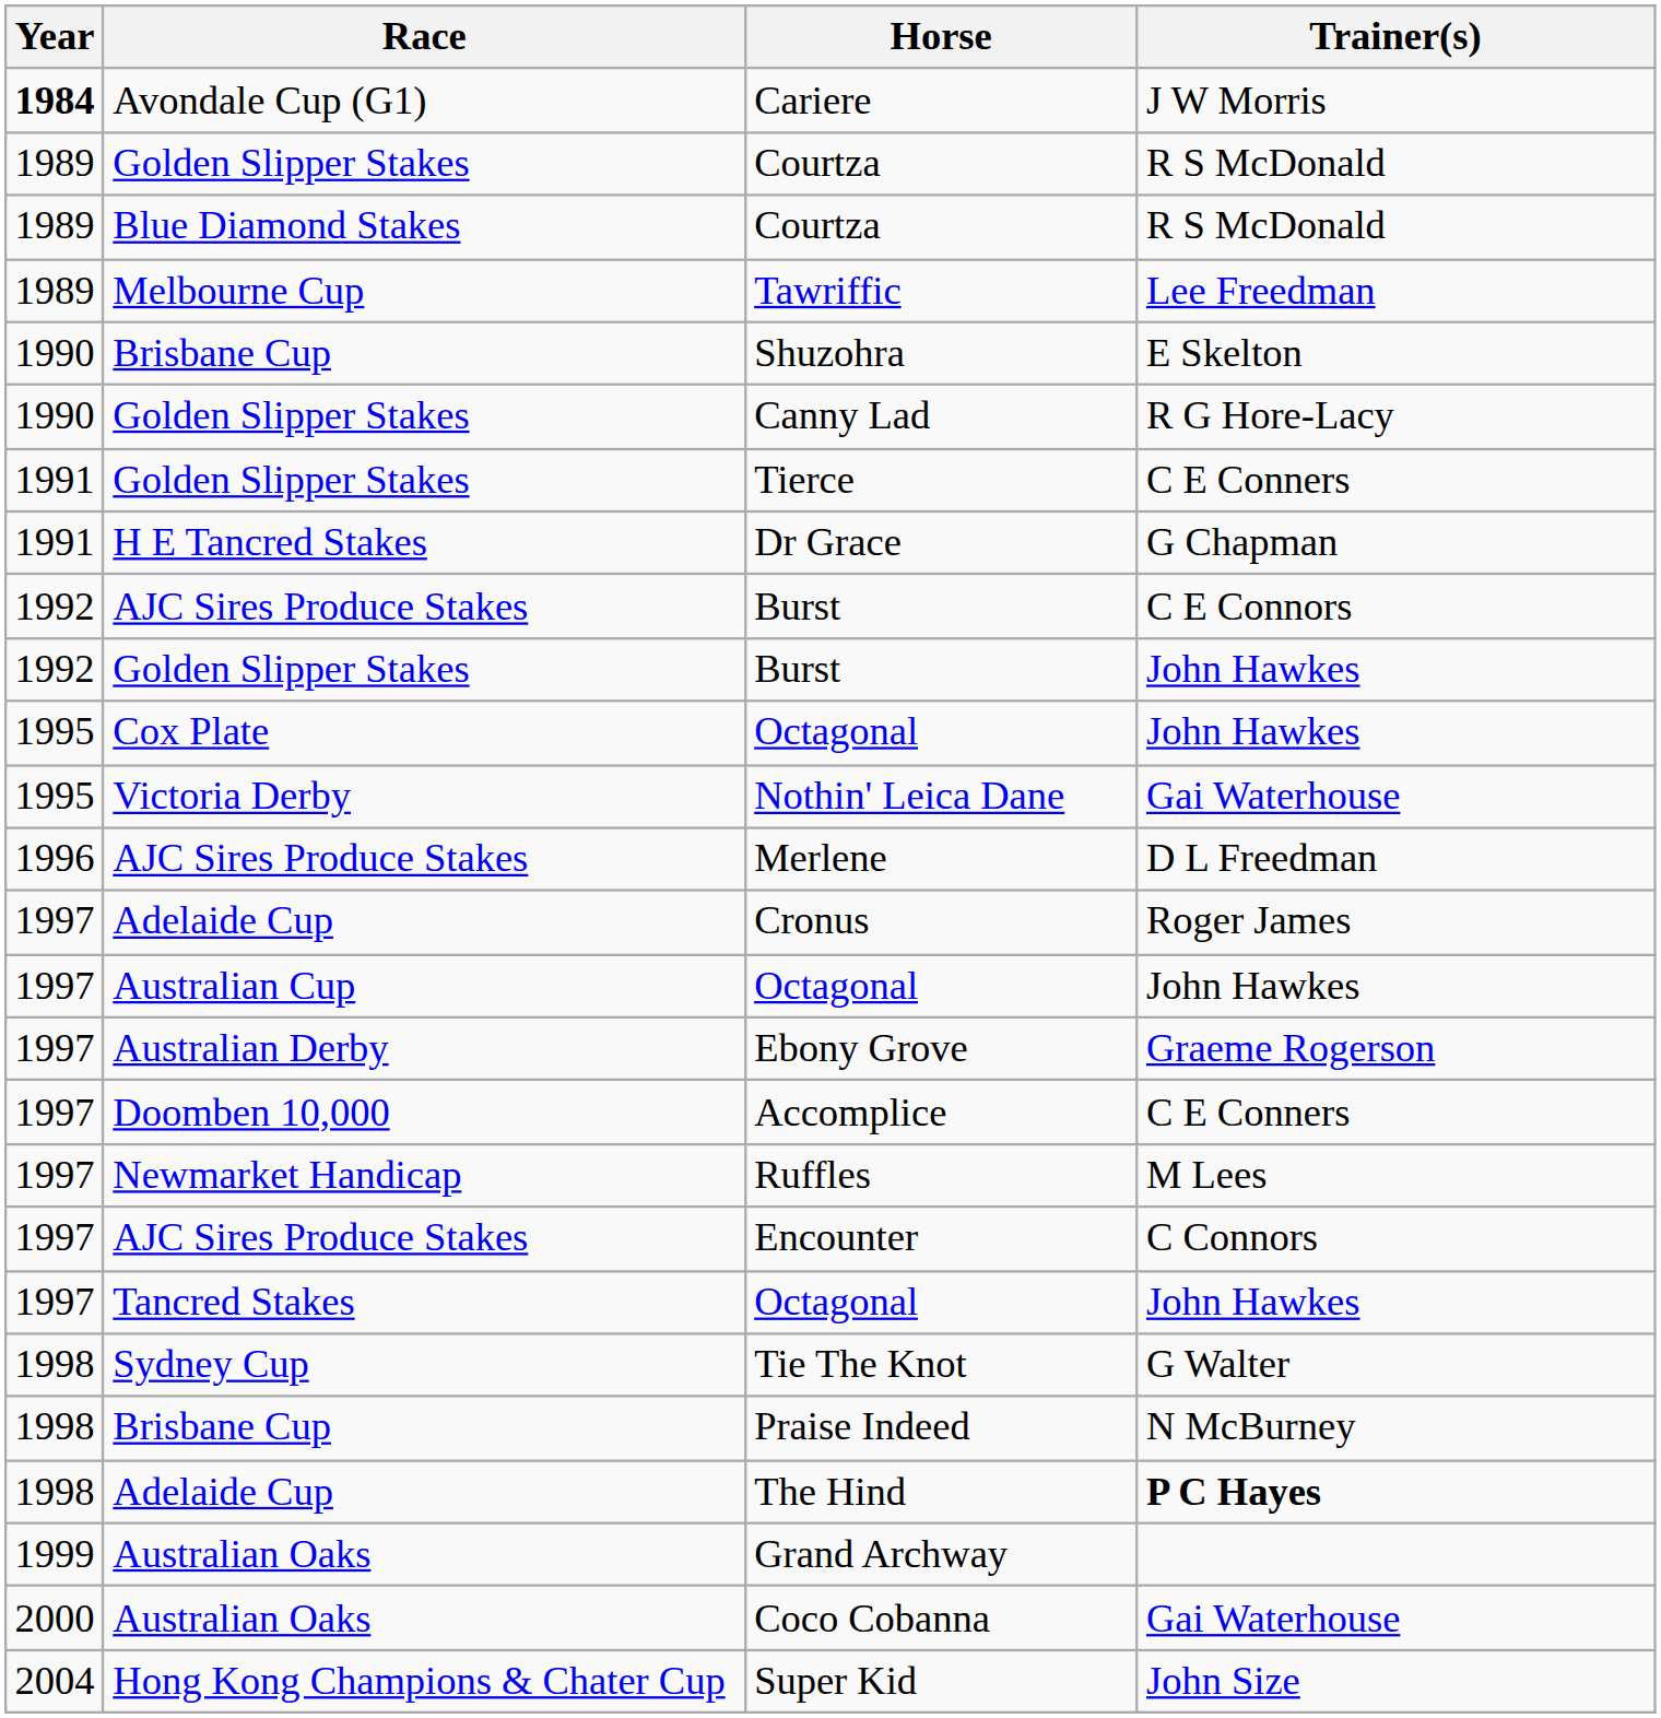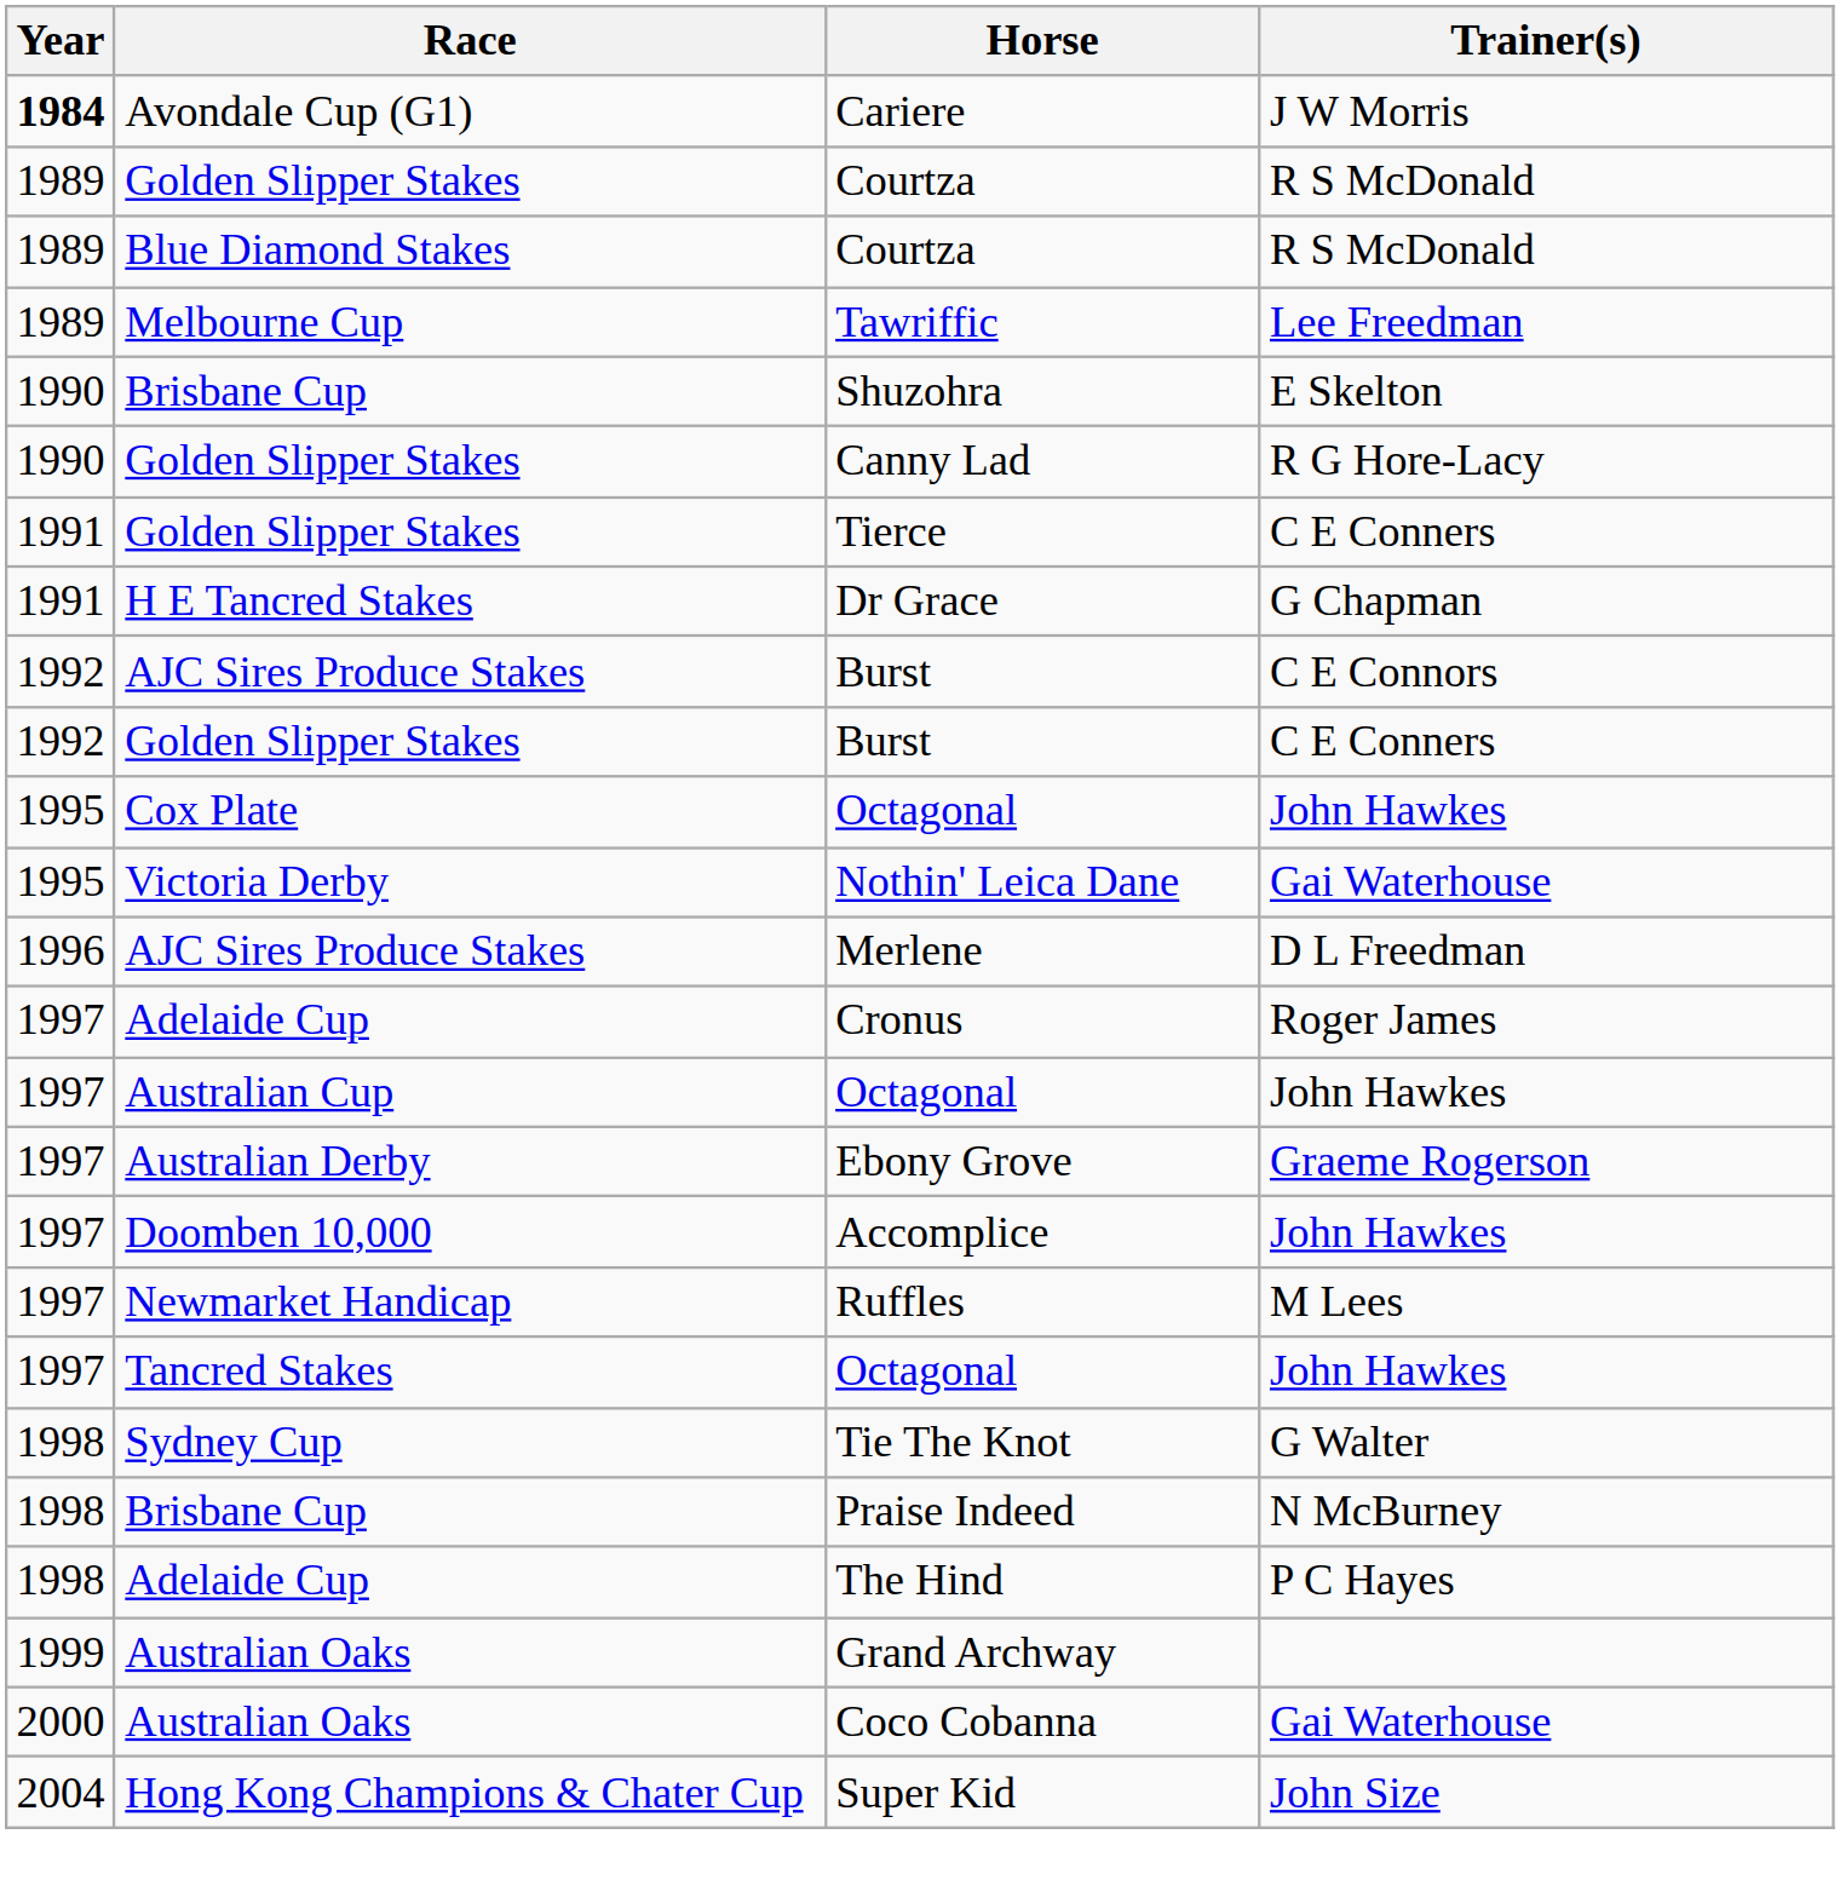Golden Slipper Stakes / Burst | Trainer(s): John Hawkes -> C E Conners
Accomplice | Trainer(s): C E Conners -> John Hawkes
- row: 1997 | AJC Sires Produce Stakes | Encounter | C Connors
The Hind | Trainer(s): bold -> normal
